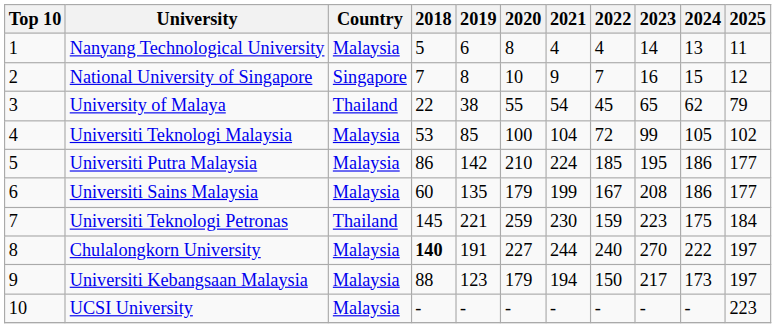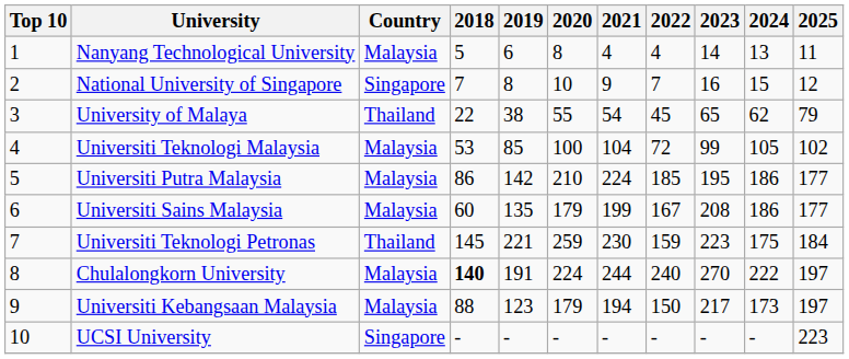Chulalongkorn University | 2020: 227 -> 224
UCSI University | Country: Malaysia -> Singapore
